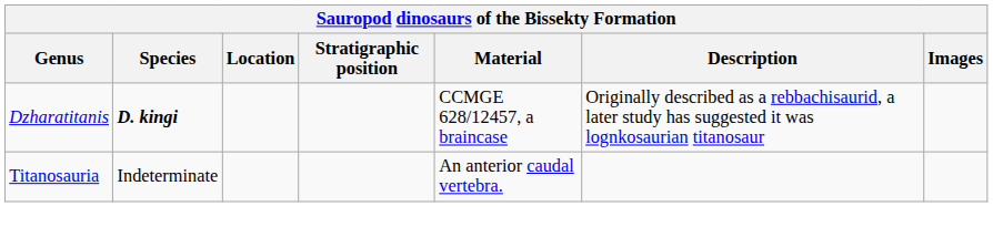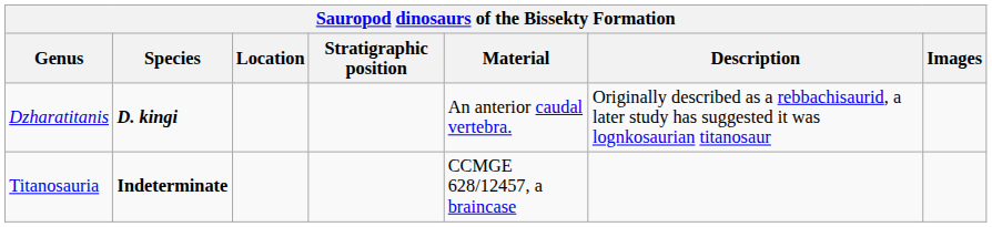Dzharatitanis | Material: CCMGE 628/12457, a braincase -> An anterior caudal vertebra.
Titanosauria | Species: normal -> bold
Titanosauria | Material: An anterior caudal vertebra. -> CCMGE 628/12457, a braincase
